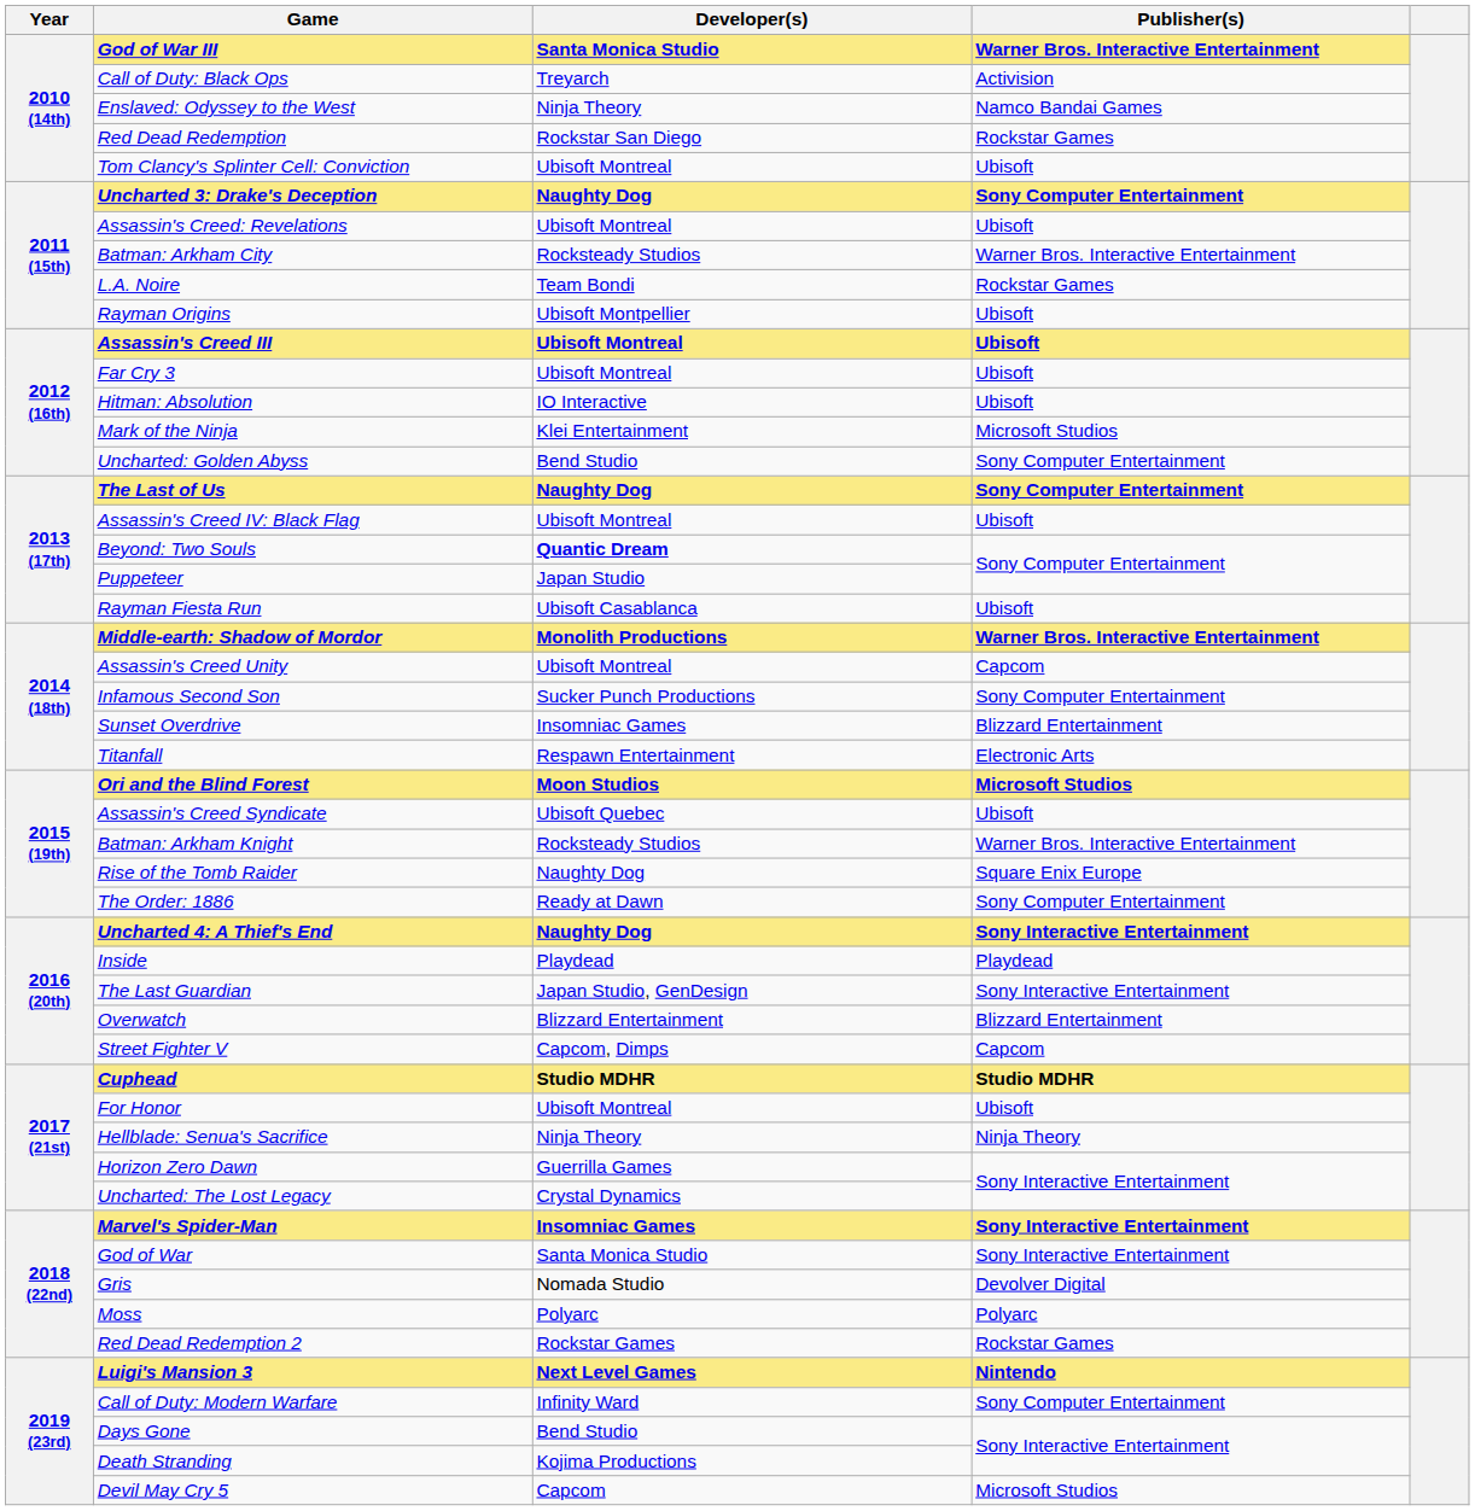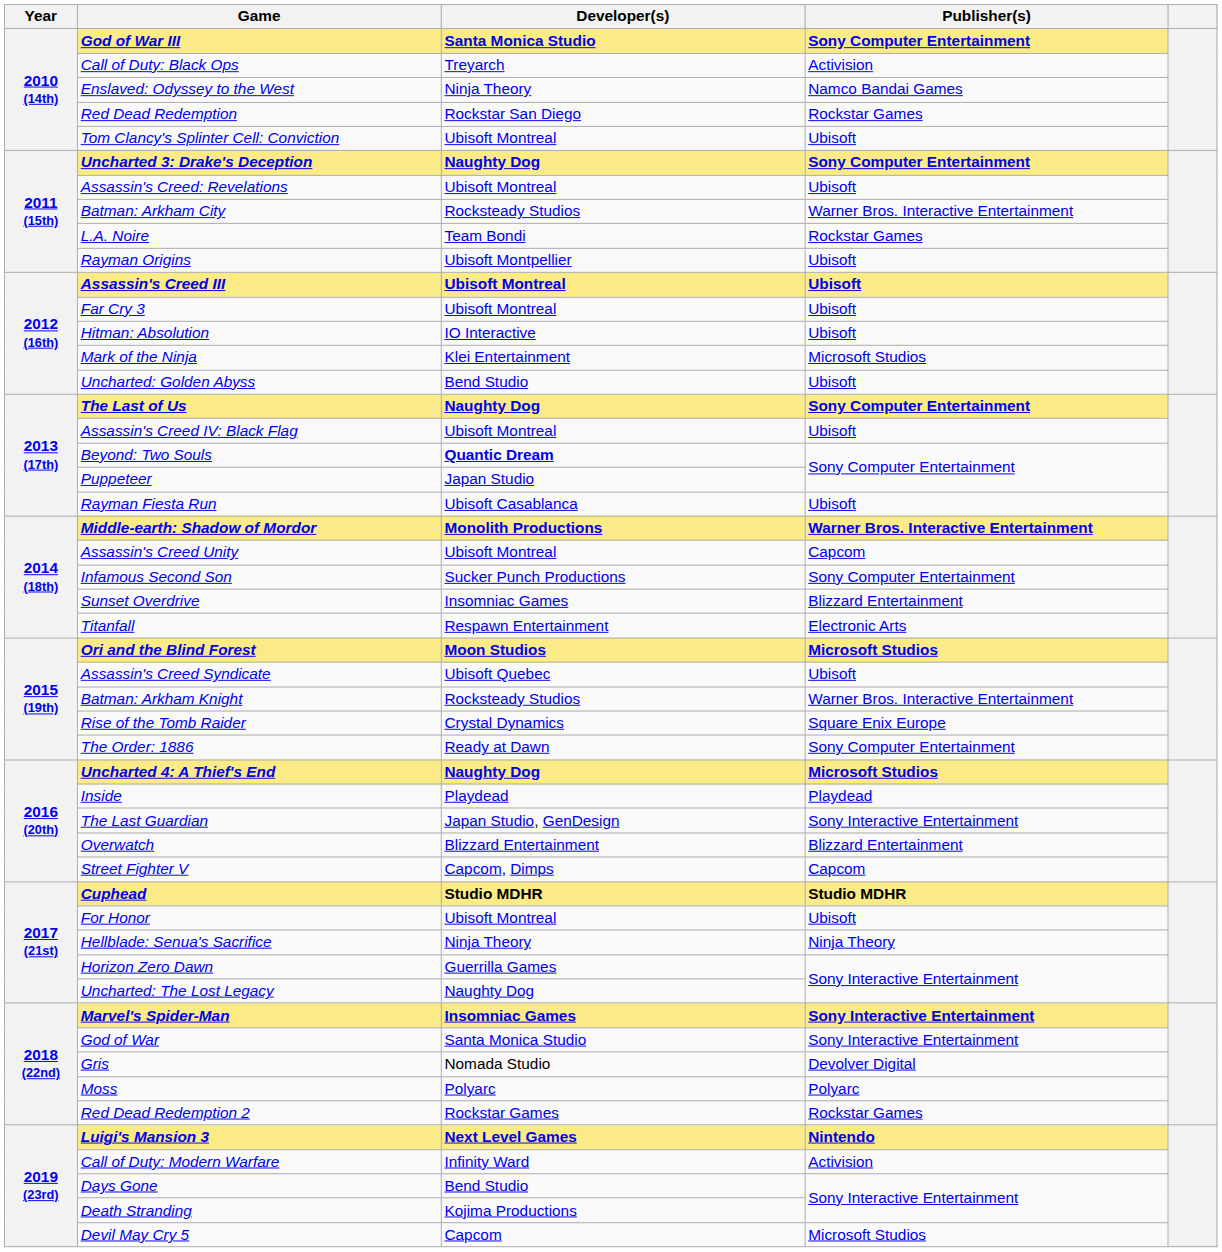God of War III | Publisher(s): Warner Bros. Interactive Entertainment -> Sony Computer Entertainment
Uncharted: Golden Abyss | Publisher(s): Sony Computer Entertainment -> Ubisoft
Rise of the Tomb Raider | Developer(s): Naughty Dog -> Crystal Dynamics
Uncharted 4: A Thief's End | Publisher(s): Sony Interactive Entertainment -> Microsoft Studios
Uncharted: The Lost Legacy | Developer(s): Crystal Dynamics -> Naughty Dog
Call of Duty: Modern Warfare | Publisher(s): Sony Computer Entertainment -> Activision
